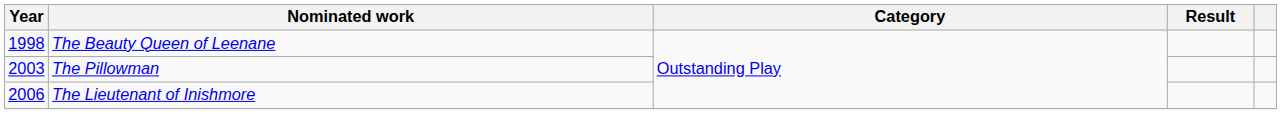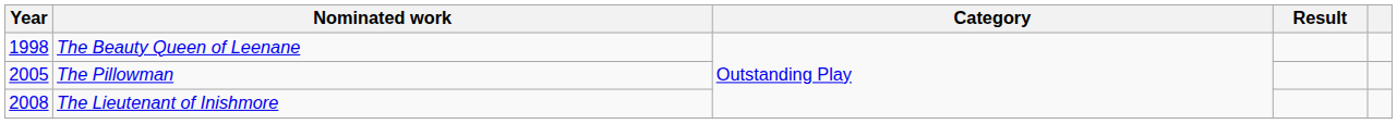The Pillowman | Year: 2003 -> 2005
The Lieutenant of Inishmore | Year: 2006 -> 2008
